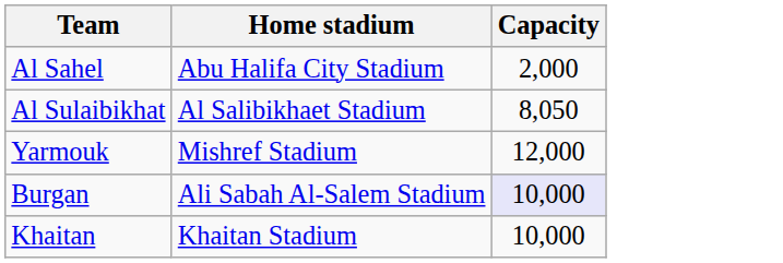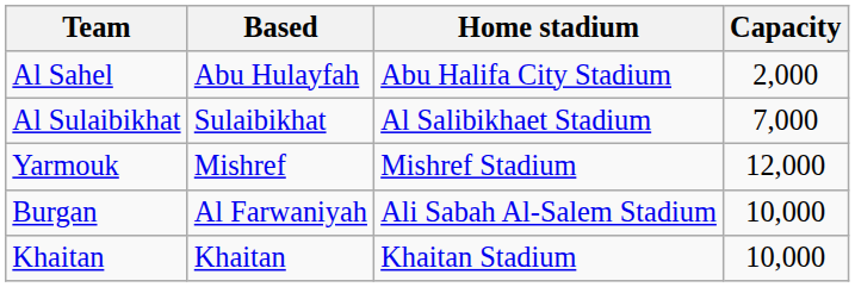+ column: Based | Abu Hulayfah | Sulaibikhat | Mishref | Al Farwaniyah | Khaitan
Al Sulaibikhat | Capacity: 8,050 -> 7,000
Burgan | Capacity: lavender background -> no background
